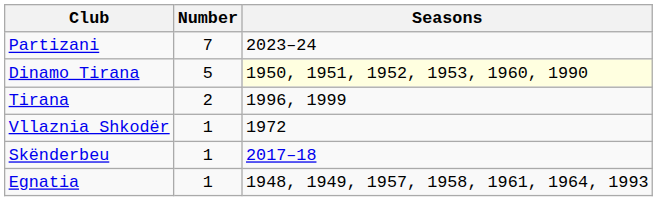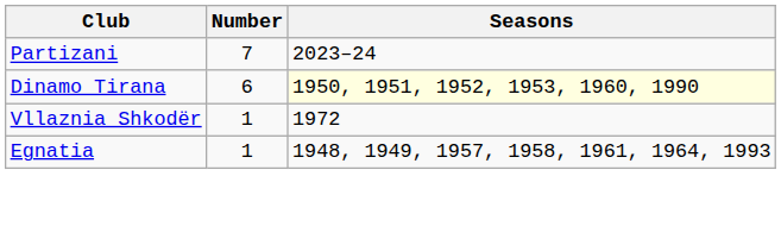Dinamo Tirana | Number: 5 -> 6
- row: Tirana | 2 | 1996, 1999
- row: Skënderbeu | 1 | 2017–18
